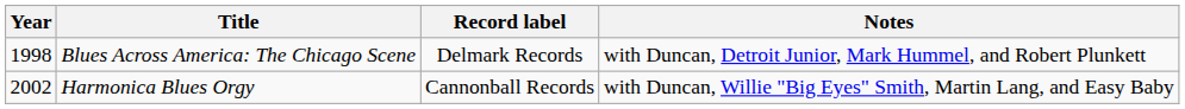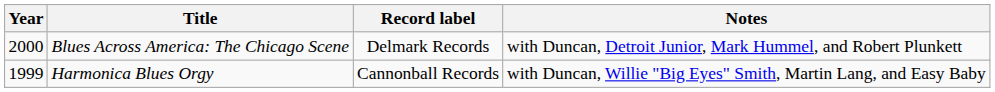Blues Across America: The Chicago Scene | Year: 1998 -> 2000
Harmonica Blues Orgy | Year: 2002 -> 1999
